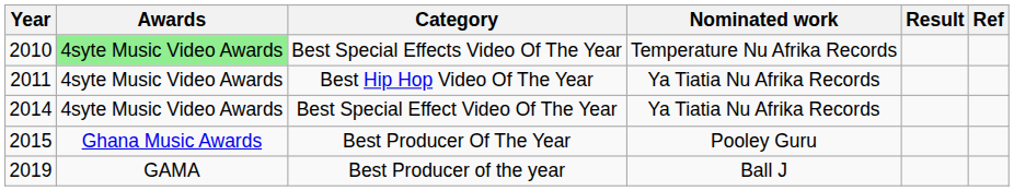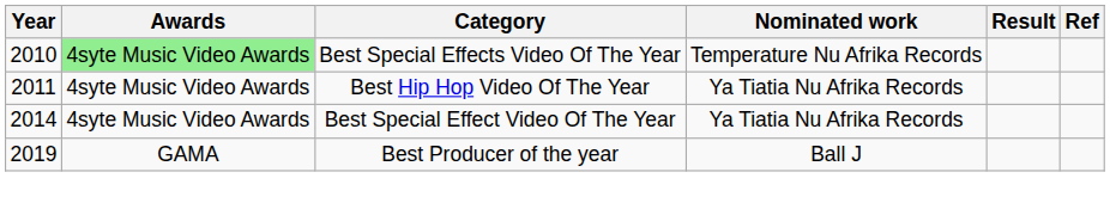- row: 2015 | Ghana Music Awards | Best Producer Of The Year | Pooley Guru
